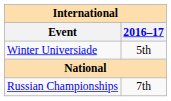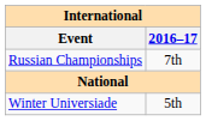rows swapped: Winter Universiade <-> Russian Championships
